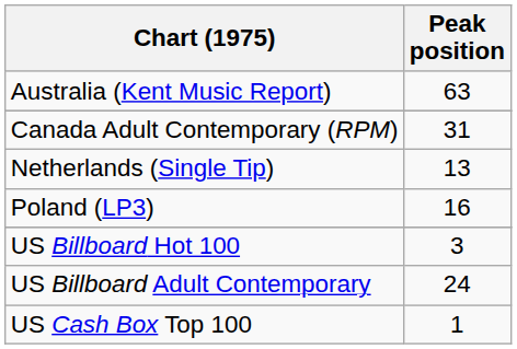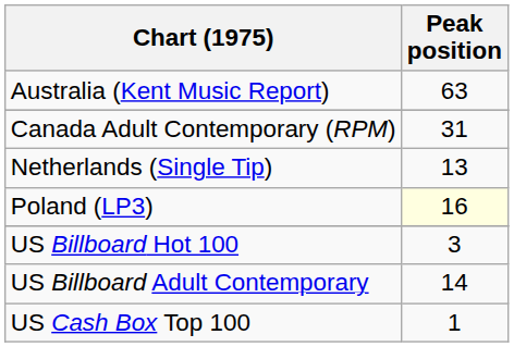Poland (LP3) | Peak position: no background -> lightyellow background
US Billboard Adult Contemporary | Peak position: 24 -> 14
